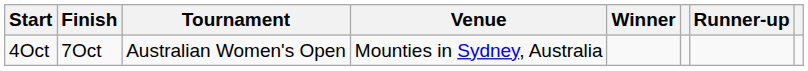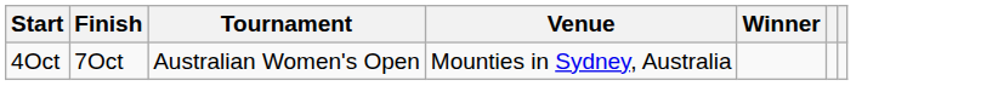- column: Runner-up
